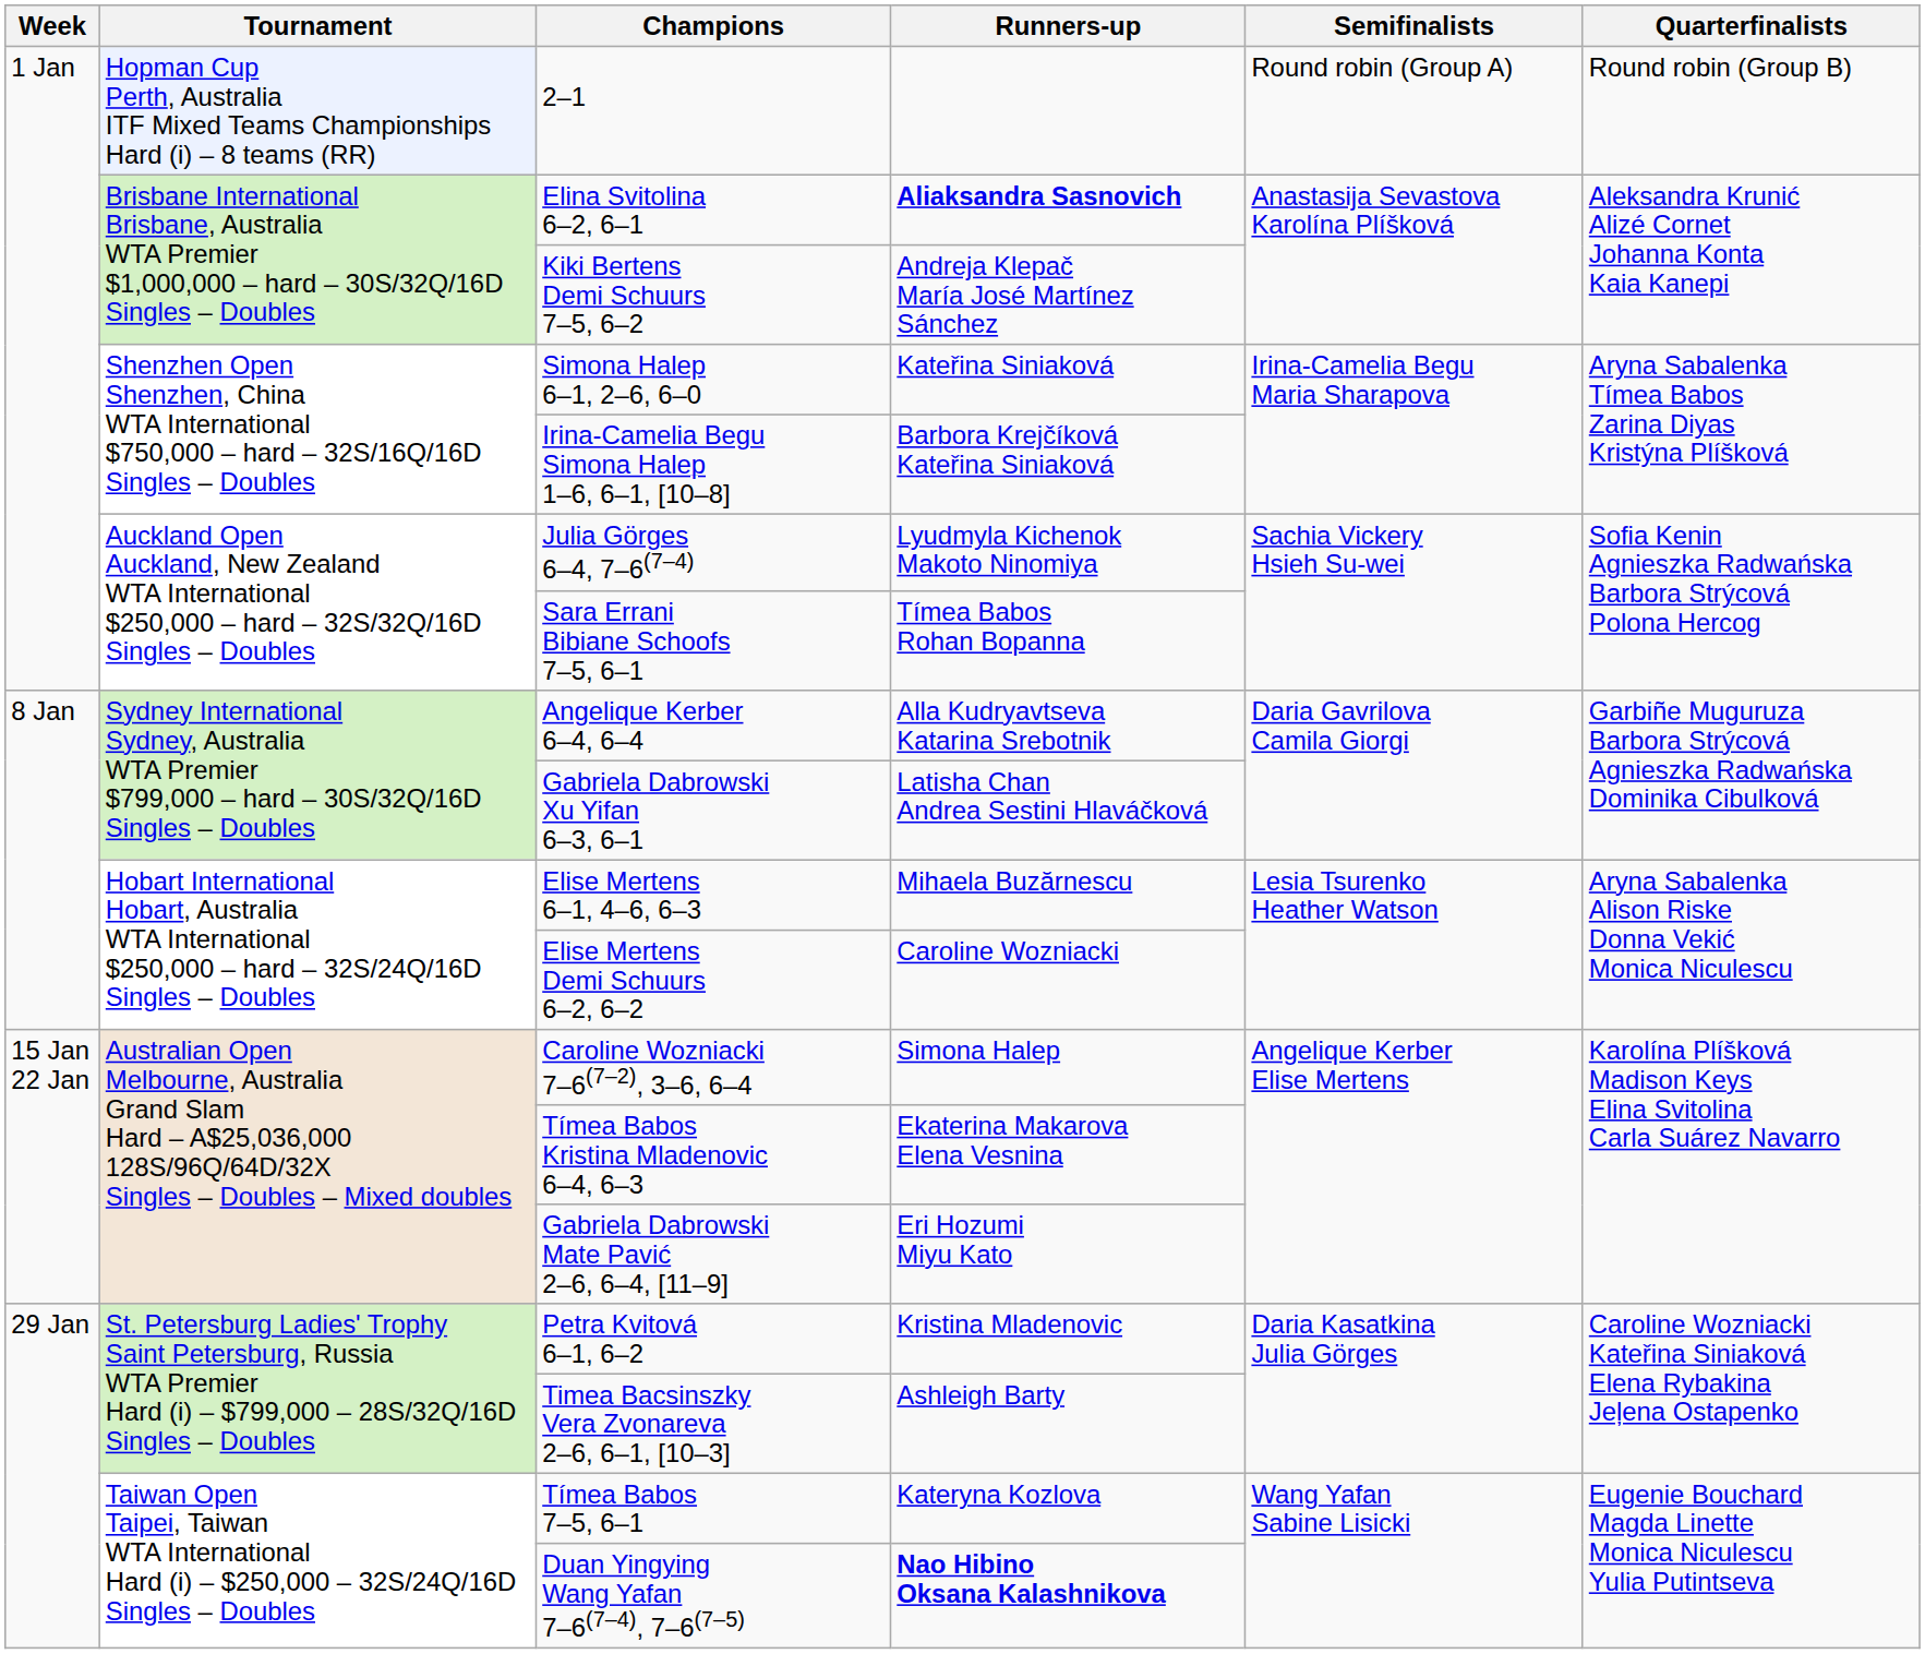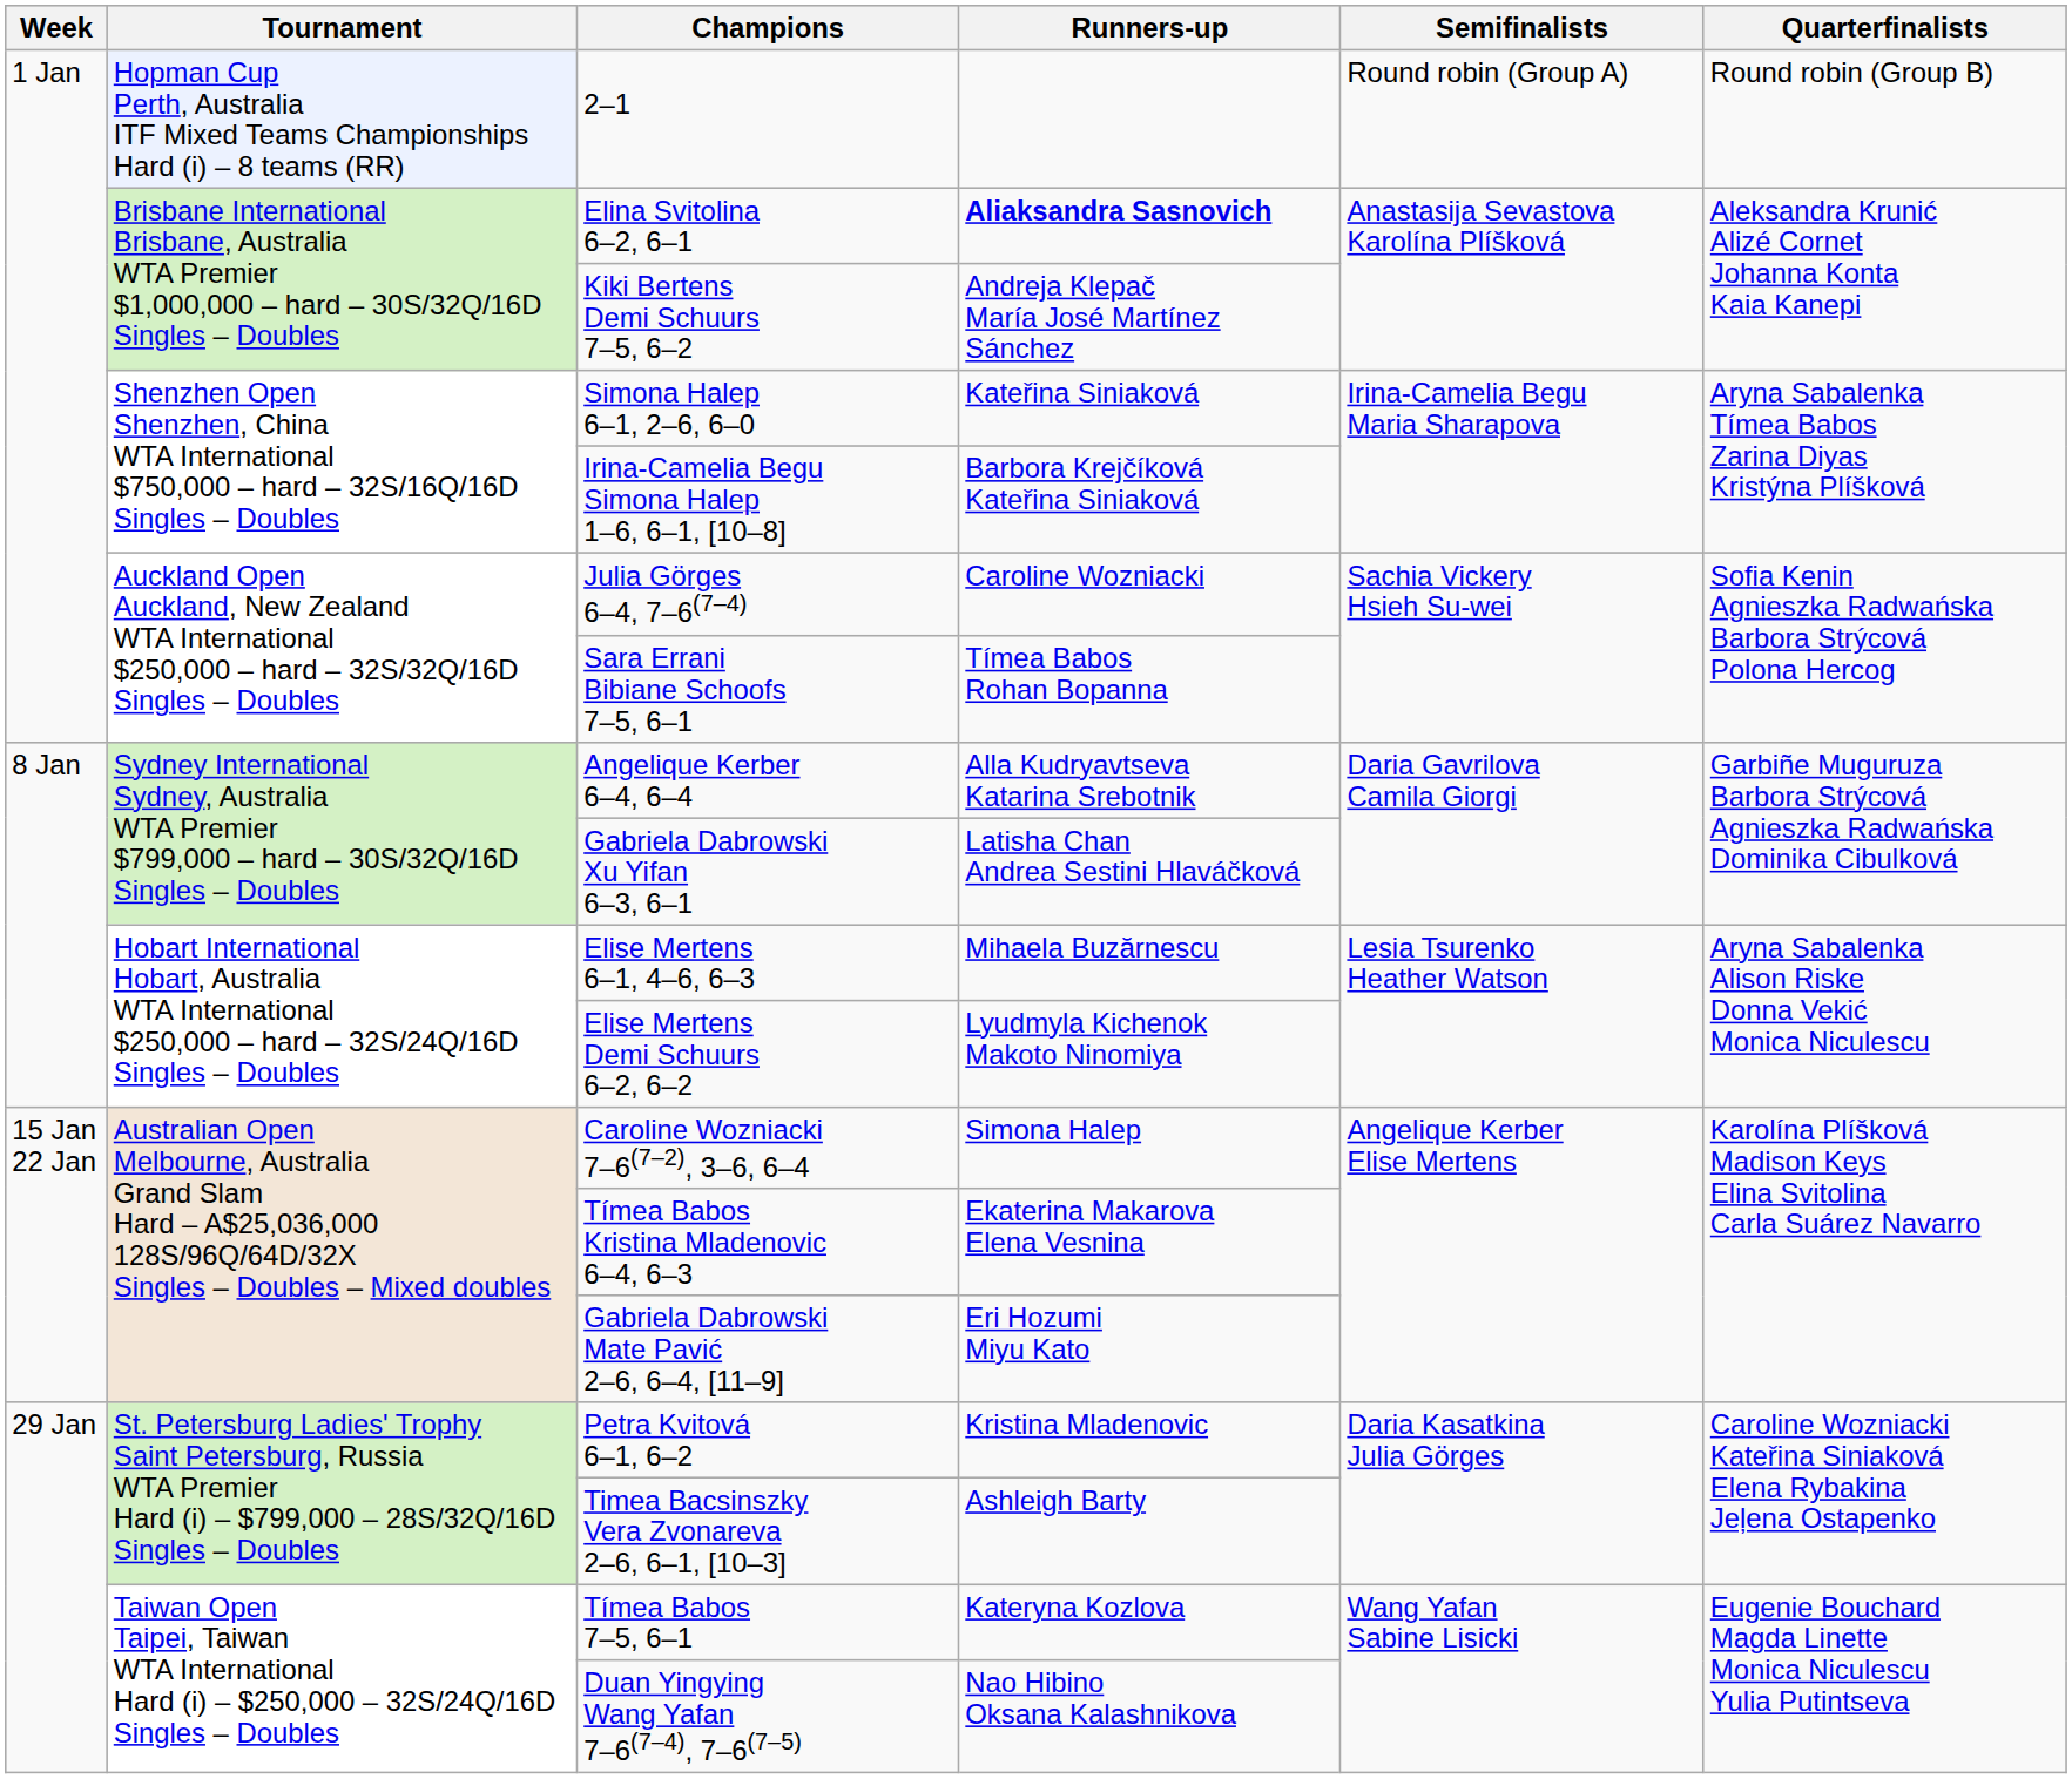Julia Görges 6–4, 7–6(7–4) | Runners-up: Lyudmyla Kichenok Makoto Ninomiya -> Caroline Wozniacki
Elise Mertens Demi Schuurs 6–2, 6–2 | Runners-up: Caroline Wozniacki -> Lyudmyla Kichenok Makoto Ninomiya
Duan Yingying Wang Yafan 7–6(7–4), 7–6(7–5) | Runners-up: bold -> normal
